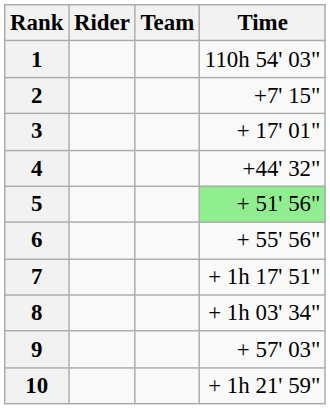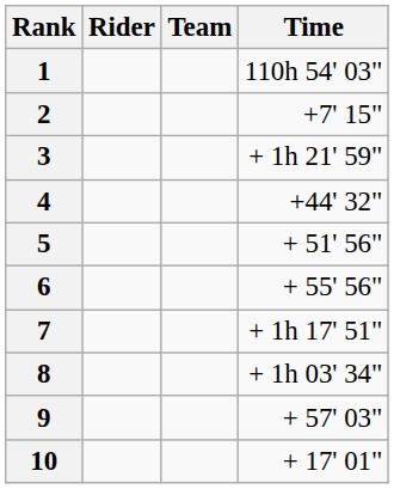3 | Time: + 17' 01" -> + 1h 21' 59"
5 | Time: lightgreen background -> no background
10 | Time: + 1h 21' 59" -> + 17' 01"
